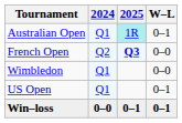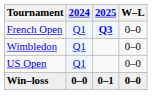- row: Australian Open | Q1 | 1R | 0–1
French Open | 2024: Q2 -> Q1
US Open | W–L: 0–1 -> 0–0
Win–loss | W–L: 0–1 -> 0–0
